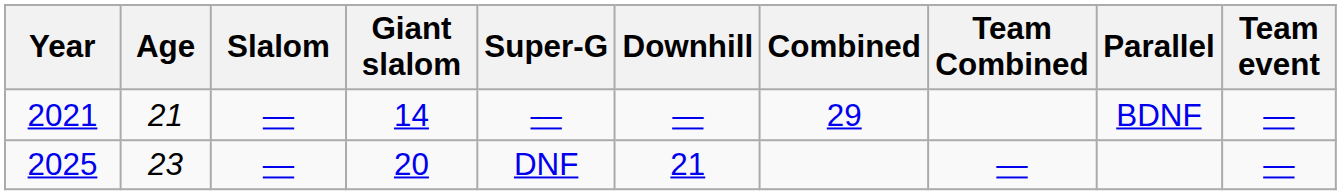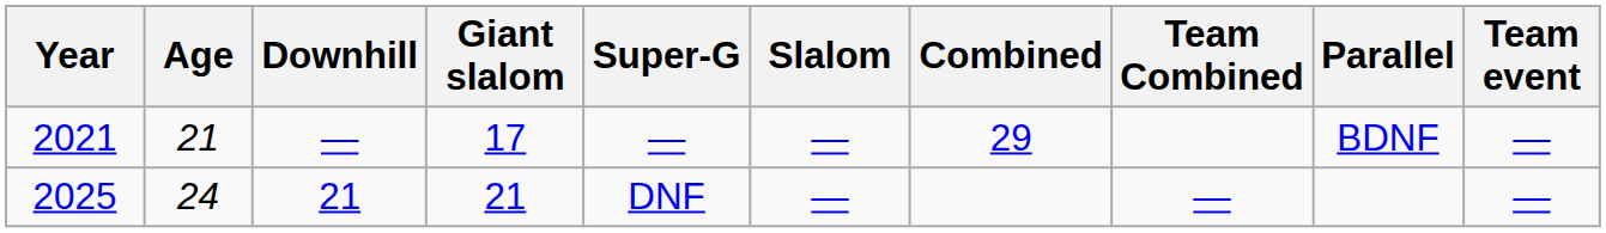columns swapped: Slalom <-> Downhill
2021 | Giant slalom: 14 -> 17
2025 | Age: 23 -> 24
2025 | Giant slalom: 20 -> 21
